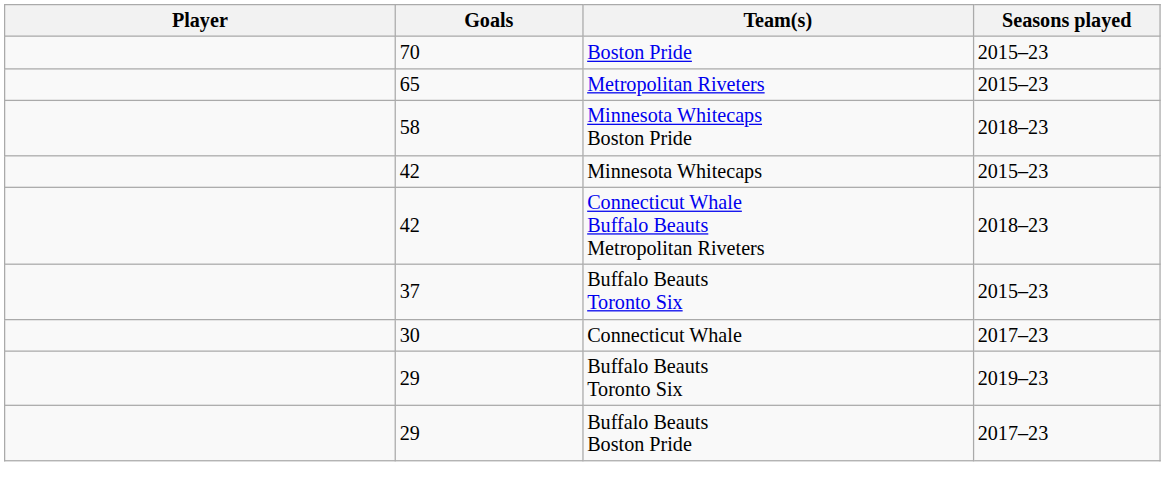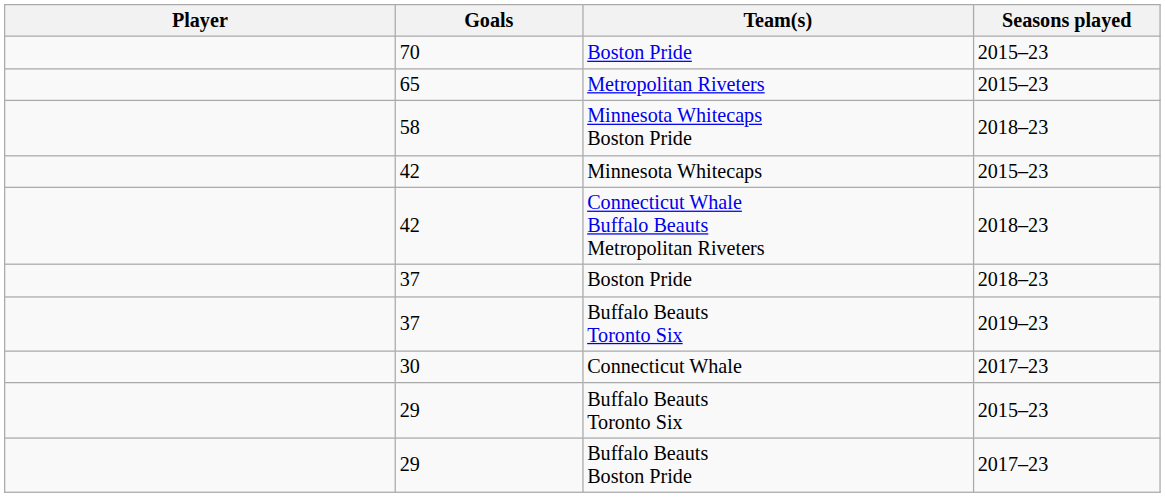+ row: 37 | Boston Pride | 2018–23
37 / Buffalo Beauts Toronto Six | Seasons played: 2015–23 -> 2019–23
29 / Buffalo Beauts Toronto Six | Seasons played: 2019–23 -> 2015–23
